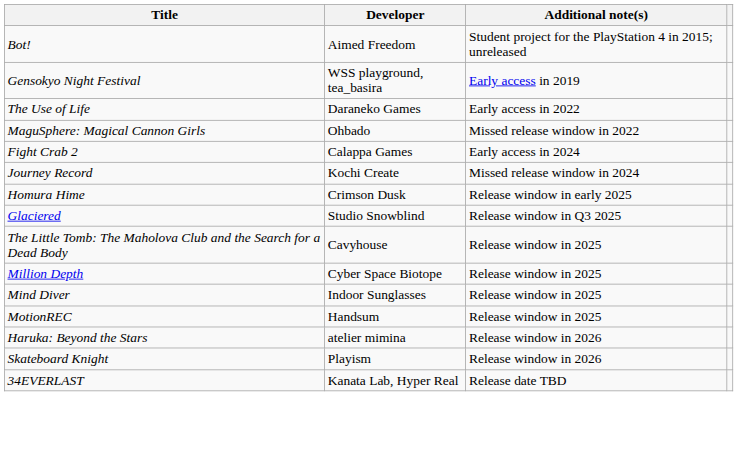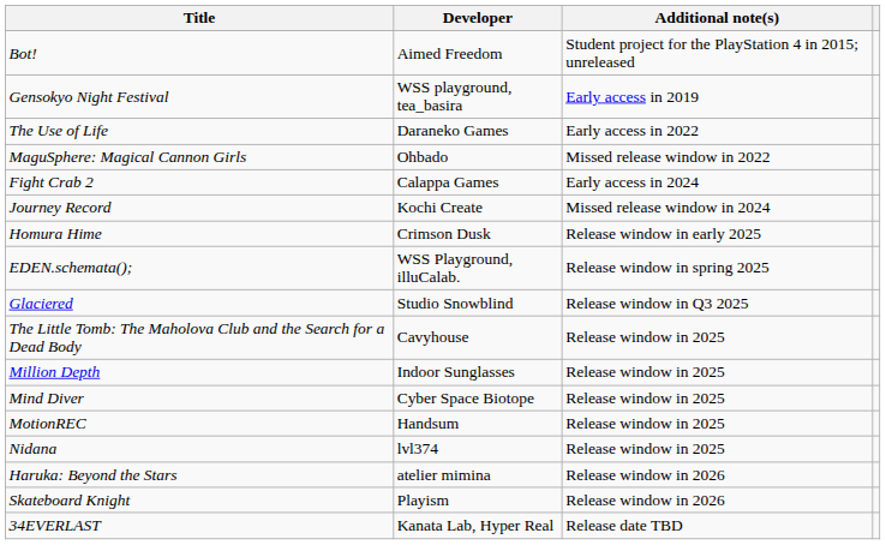+ row: EDEN.schemata(); | WSS Playground, illuCalab. | Release window in spring 2025
Million Depth | Developer: Cyber Space Biotope -> Indoor Sunglasses
Mind Diver | Developer: Indoor Sunglasses -> Cyber Space Biotope
+ row: Nidana | lvl374 | Release window in 2025
